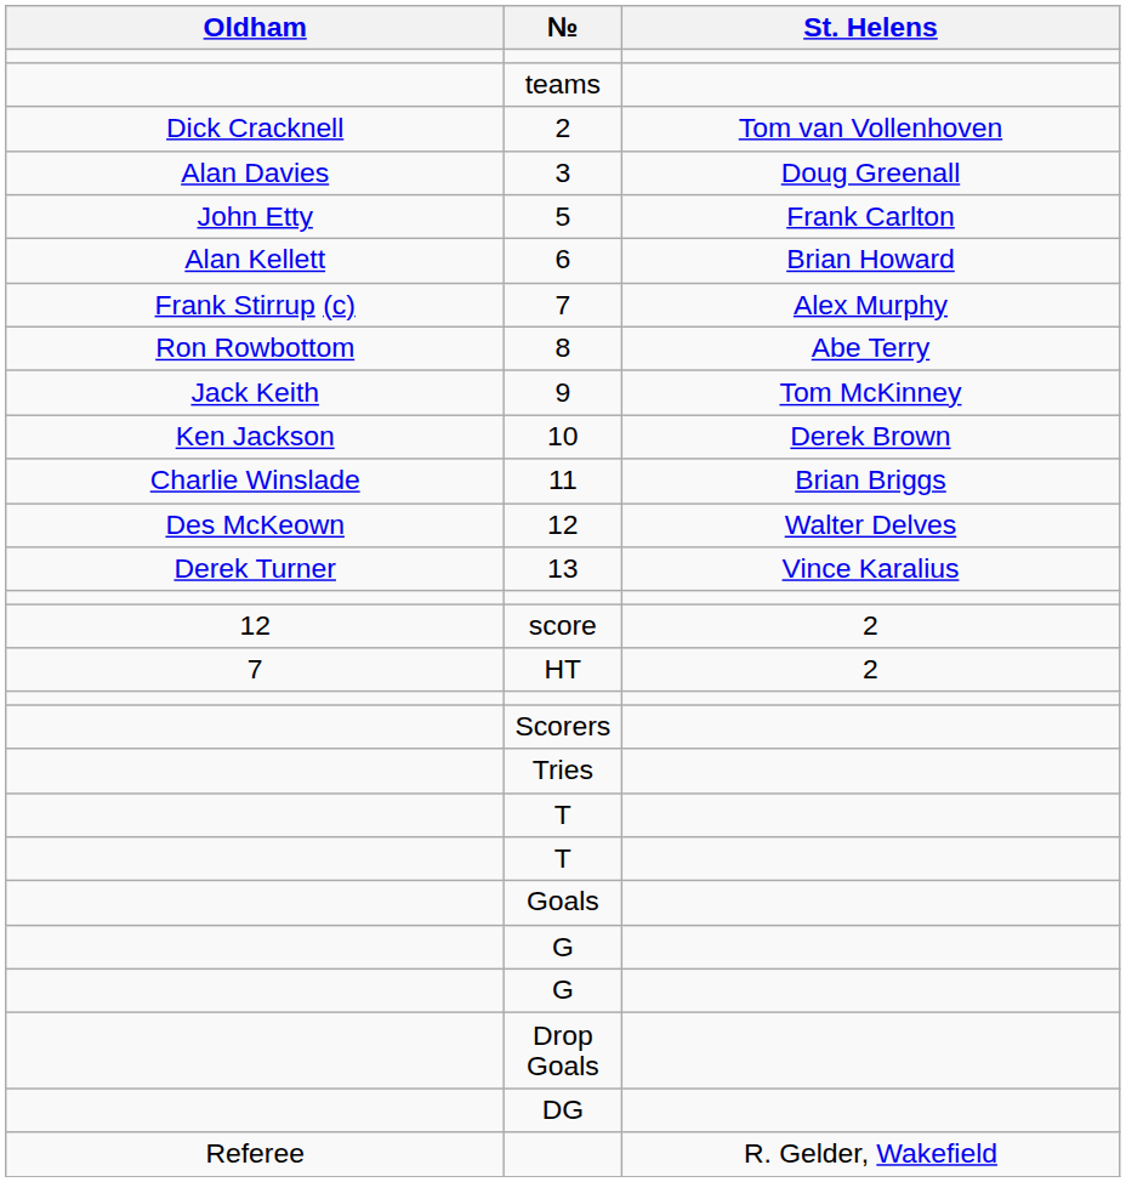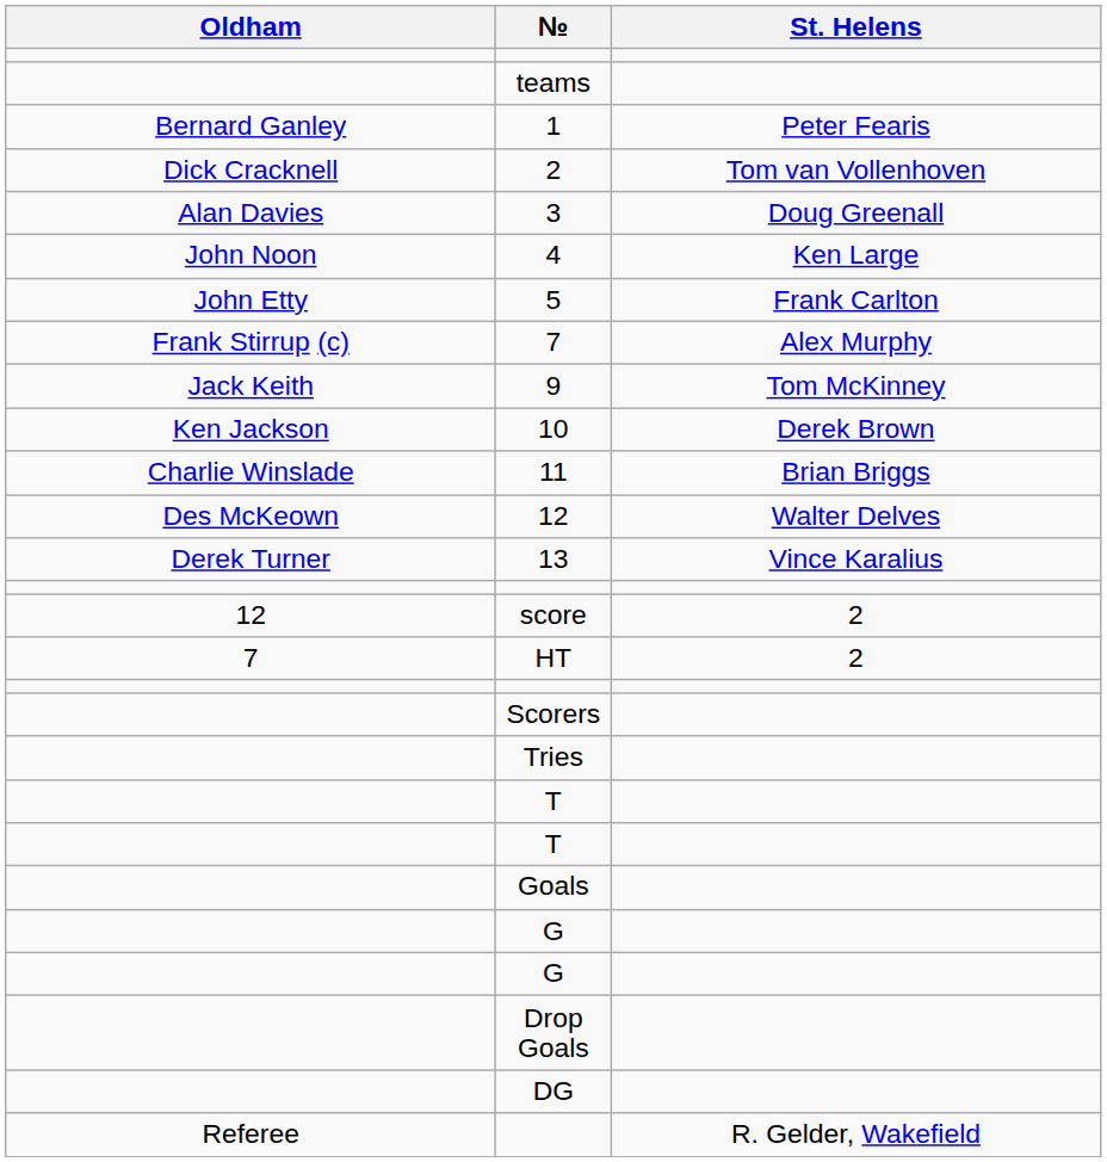+ row: Bernard Ganley | 1 | Peter Fearis
+ row: John Noon | 4 | Ken Large
- row: Alan Kellett | 6 | Brian Howard
- row: Ron Rowbottom | 8 | Abe Terry
